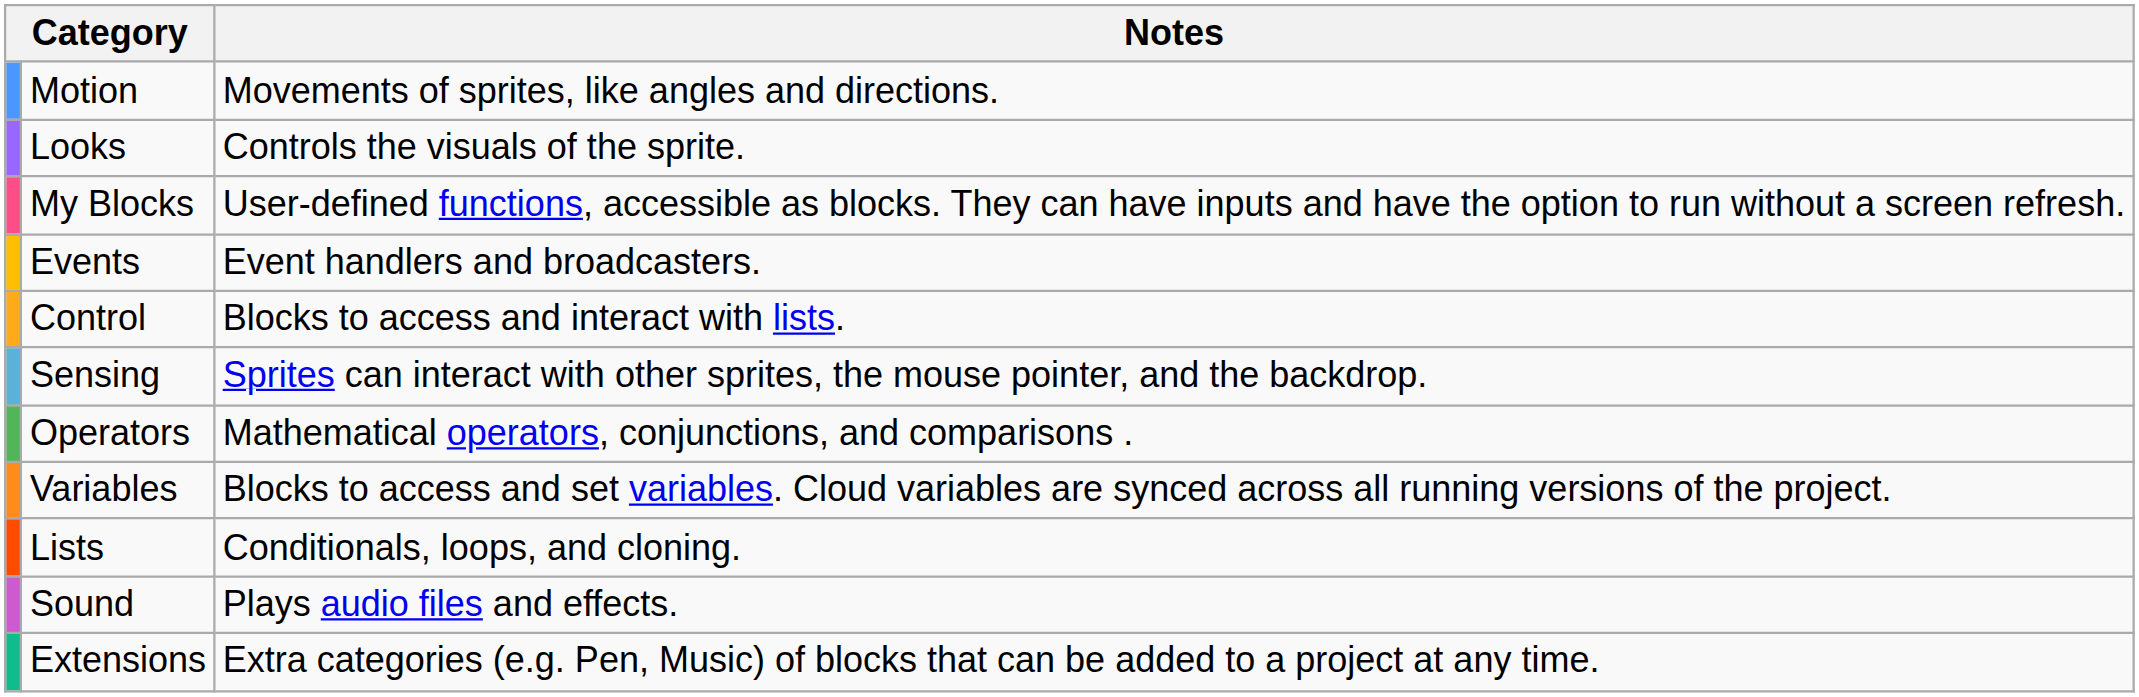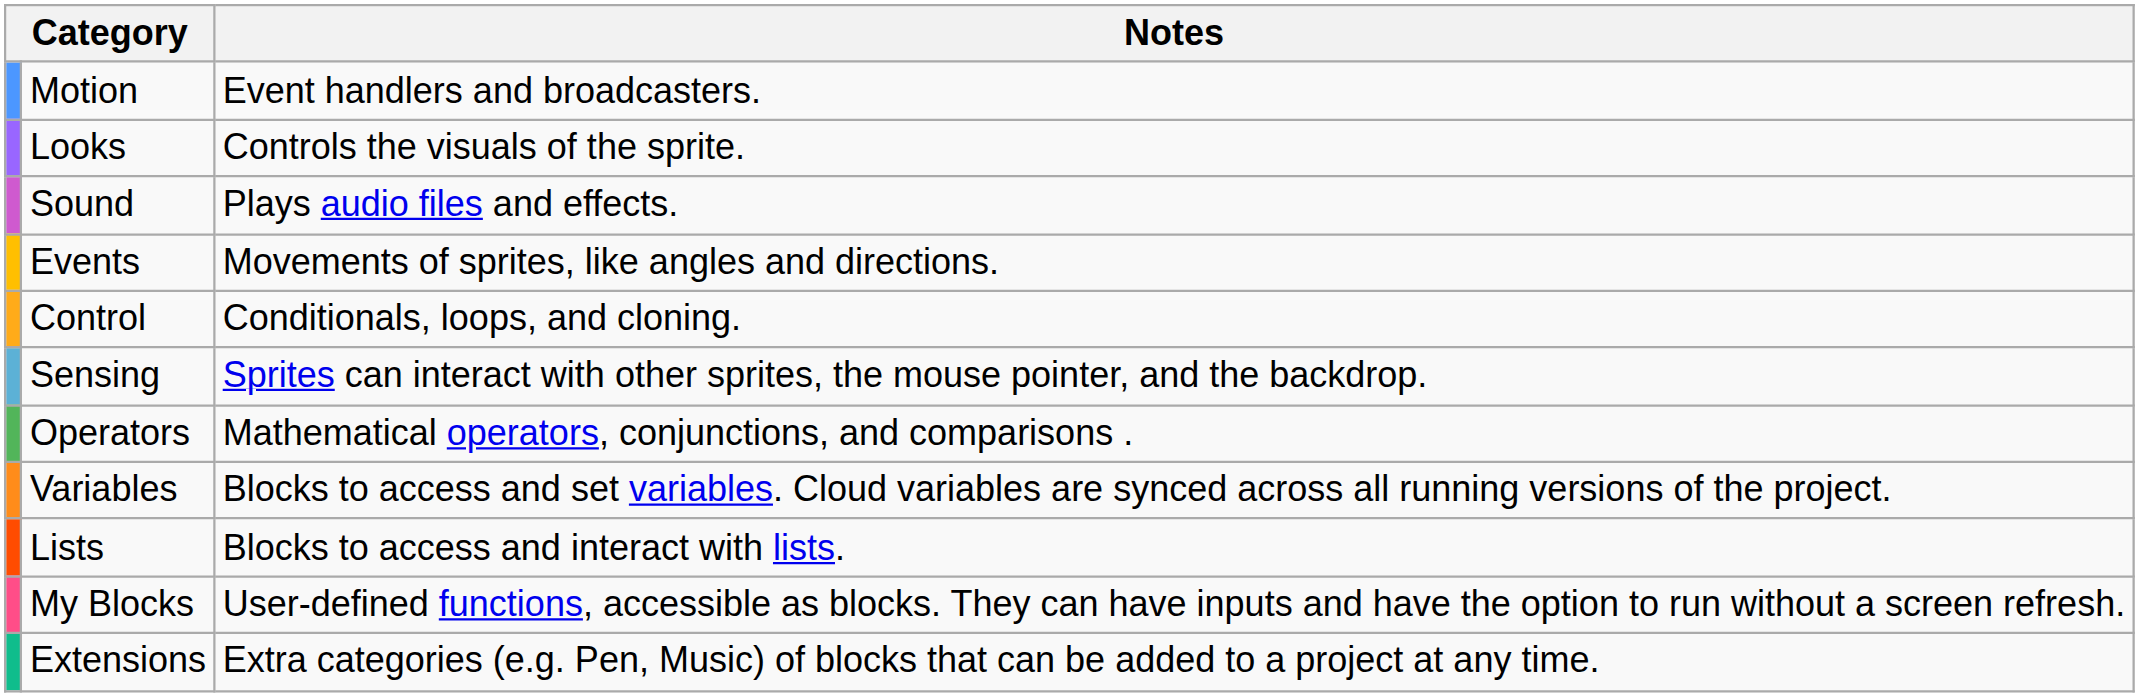Motion | Notes: Movements of sprites, like angles and directions. -> Event handlers and broadcasters.
rows swapped: Sound <-> My Blocks
Events | Notes: Event handlers and broadcasters. -> Movements of sprites, like angles and directions.
Control | Notes: Blocks to access and interact with lists. -> Conditionals, loops, and cloning.
Lists | Notes: Conditionals, loops, and cloning. -> Blocks to access and interact with lists.
